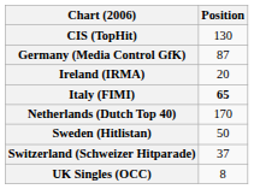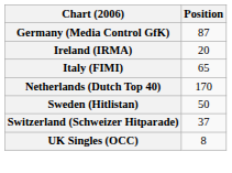- row: CIS (TopHit) | 130
Italy (FIMI) | Position: bold -> normal
